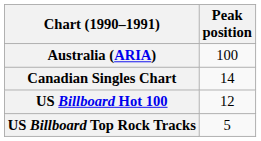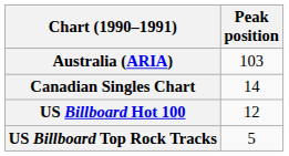Australia (ARIA) | Peak position: 100 -> 103
